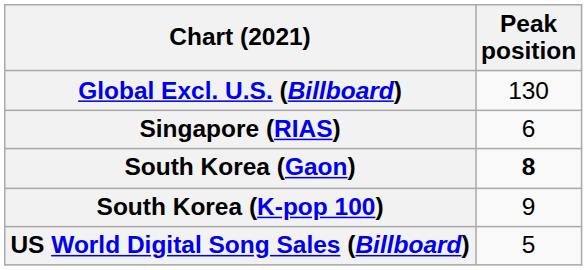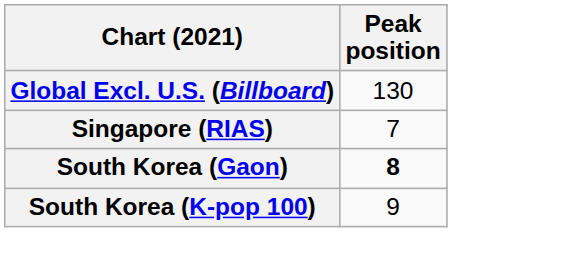Singapore (RIAS) | Peak position: 6 -> 7
- row: US World Digital Song Sales (Billboard) | 5
